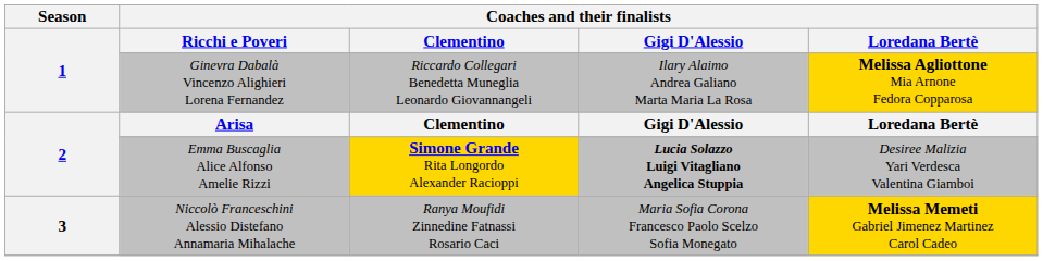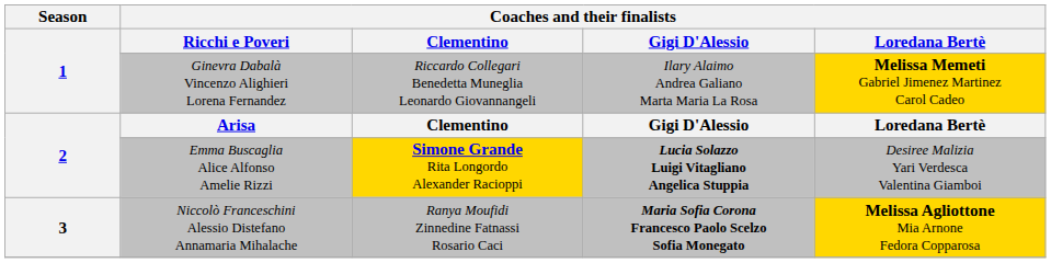Ginevra Dabalà Vincenzo Alighieri Lorena Fernandez | Coaches and their finalists / Loredana Bertè: Melissa Agliottone Mia Arnone Fedora Copparosa -> Melissa Memeti Gabriel Jimenez Martinez Carol Cadeo
Niccolò Franceschini Alessio Distefano Annamaria Mihalache | Coaches and their finalists / Gigi D'Alessio: normal -> bold
Niccolò Franceschini Alessio Distefano Annamaria Mihalache | Coaches and their finalists / Loredana Bertè: Melissa Memeti Gabriel Jimenez Martinez Carol Cadeo -> Melissa Agliottone Mia Arnone Fedora Copparosa
